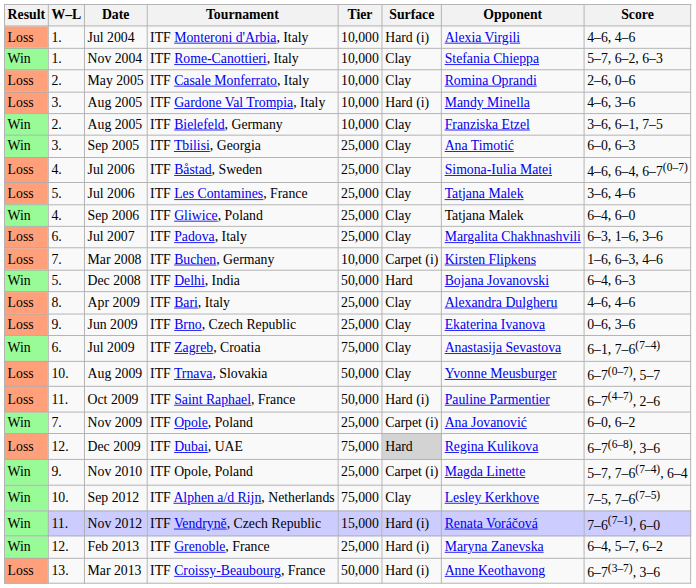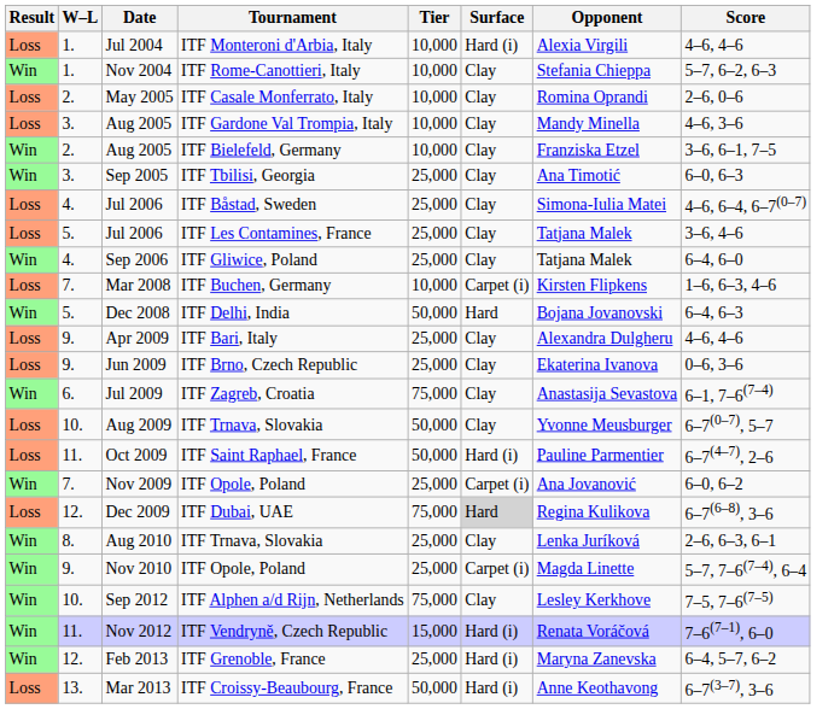Aug 2005 / ITF Gardone Val Trompia, Italy | Surface: Hard (i) -> Clay
- row: Loss | 6. | Jul 2007 | ITF Padova, Italy | 25,000 | Clay | Margalita Chakhnashvili | 6–3, 1–6, 3–6
Apr 2009 | W–L: 8. -> 9.
+ row: Win | 8. | Aug 2010 | ITF Trnava, Slovakia | 25,000 | Clay | Lenka Juríková | 2–6, 6–3, 6–1
